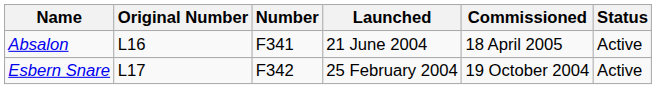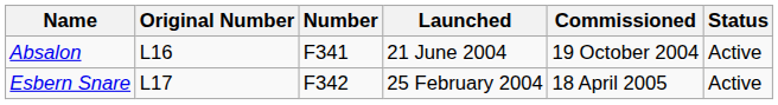Absalon | Commissioned: 18 April 2005 -> 19 October 2004
Esbern Snare | Commissioned: 19 October 2004 -> 18 April 2005
